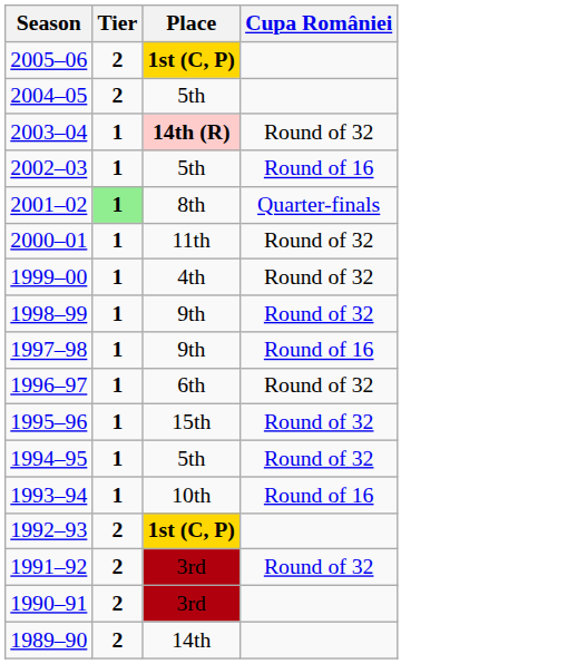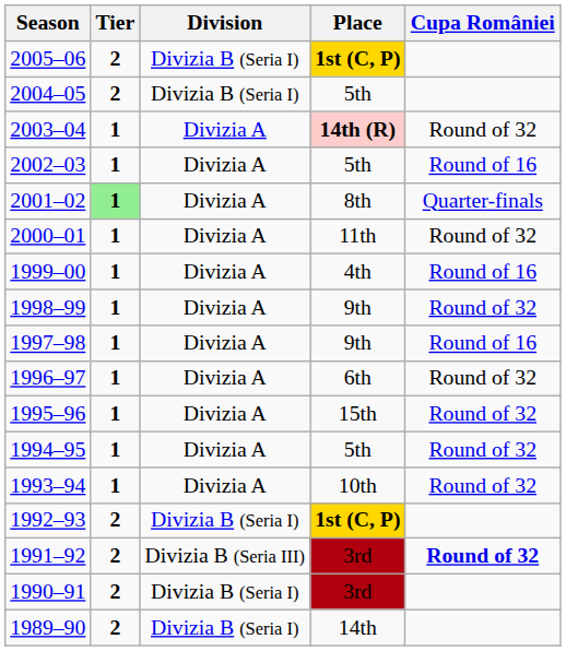+ column: Division | Divizia B (Seria I) | Divizia B (Seria I) | Divizia A | Divizia A | Divizia A | Divizia A | Divizia A | Divizia A | Divizia A | Divizia A | Divizia A | Divizia A | Divizia A | Divizia B (Seria I) | Divizia B (Seria III) | Divizia B (Seria I) | Divizia B (Seria I)
1999–00 | Cupa României: Round of 32 -> Round of 16
1993–94 | Cupa României: Round of 16 -> Round of 32
1991–92 | Cupa României: normal -> bold
